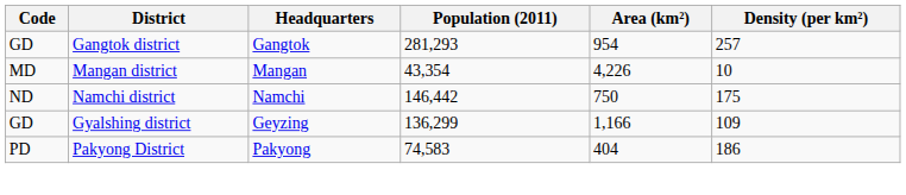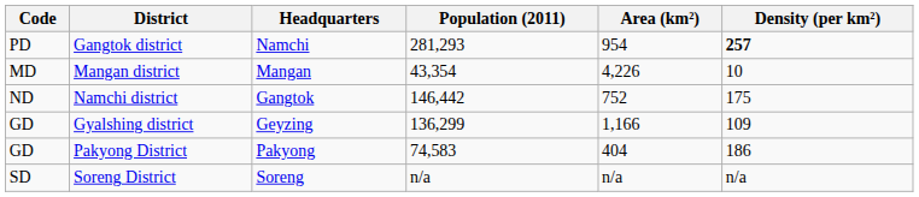Gangtok district | Code: GD -> PD
Gangtok district | Headquarters: Gangtok -> Namchi
Gangtok district | Density (per km²): normal -> bold
Namchi district | Headquarters: Namchi -> Gangtok
Namchi district | Area (km²): 750 -> 752
Pakyong District | Code: PD -> GD
+ row: SD | Soreng District | Soreng | n/a | n/a | n/a
